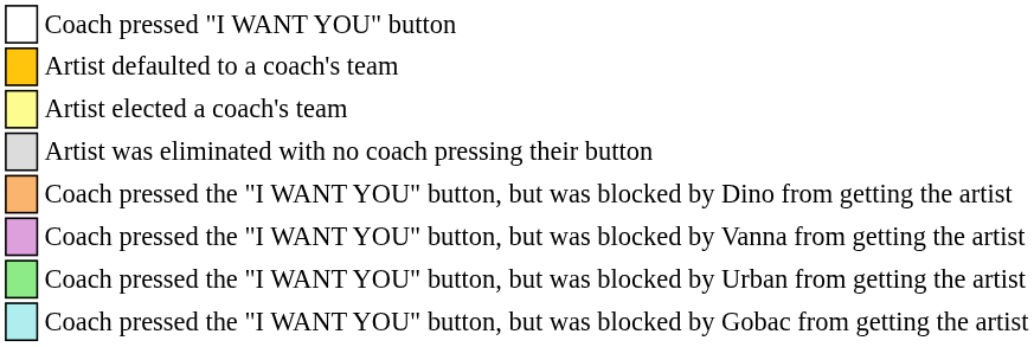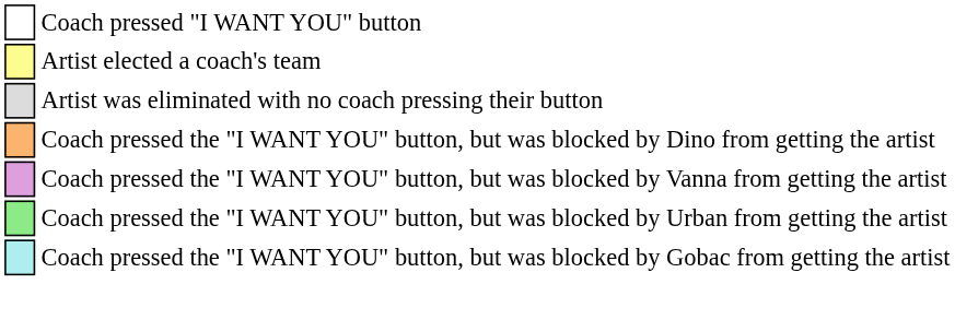- row: Artist defaulted to a coach's team
